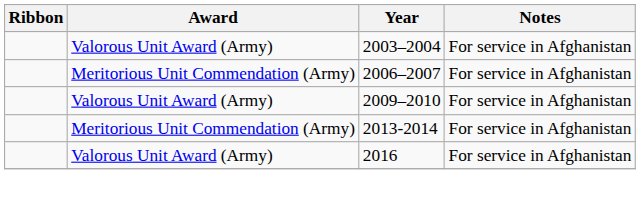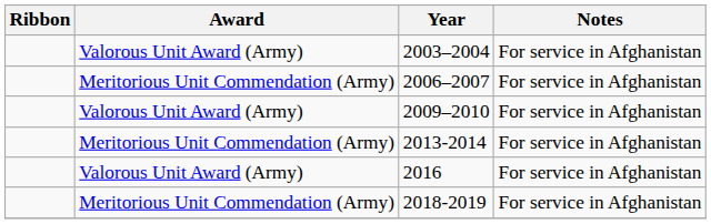+ row: Meritorious Unit Commendation (Army) | 2018-2019 | For service in Afghanistan
